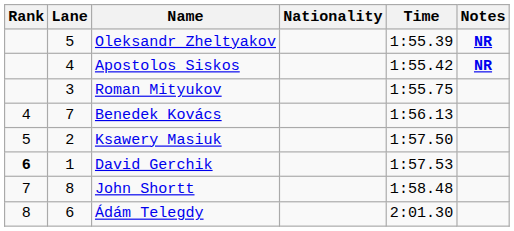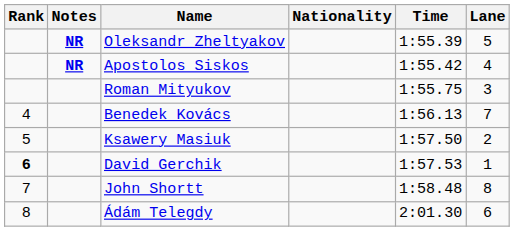columns swapped: Lane <-> Notes
